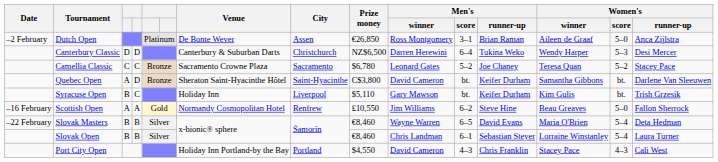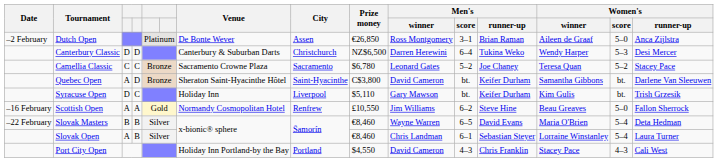Syracuse Open | column 3: B -> D
Slovak Open | column 3: B -> A
